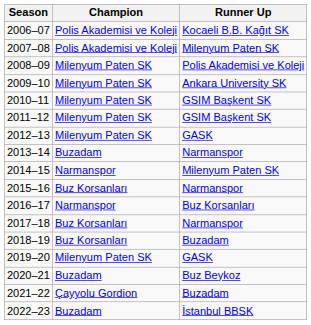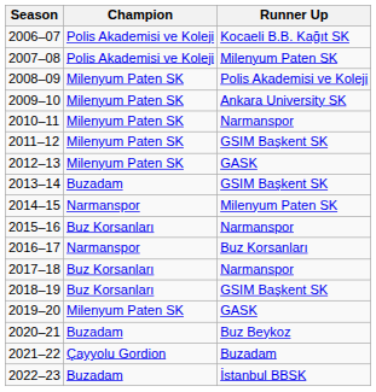2010–11 | Runner Up: GSIM Başkent SK -> Narmanspor
2013–14 | Runner Up: Narmanspor -> GSIM Başkent SK
2018–19 | Runner Up: Buzadam -> GSIM Başkent SK
